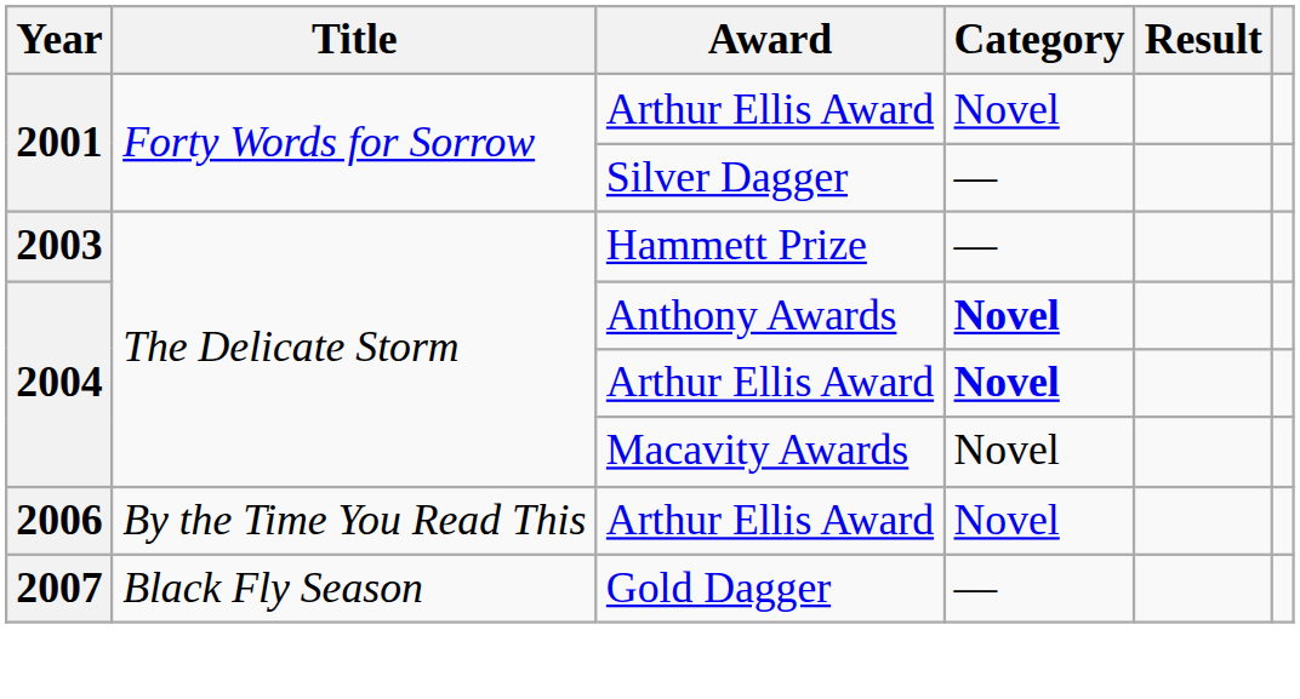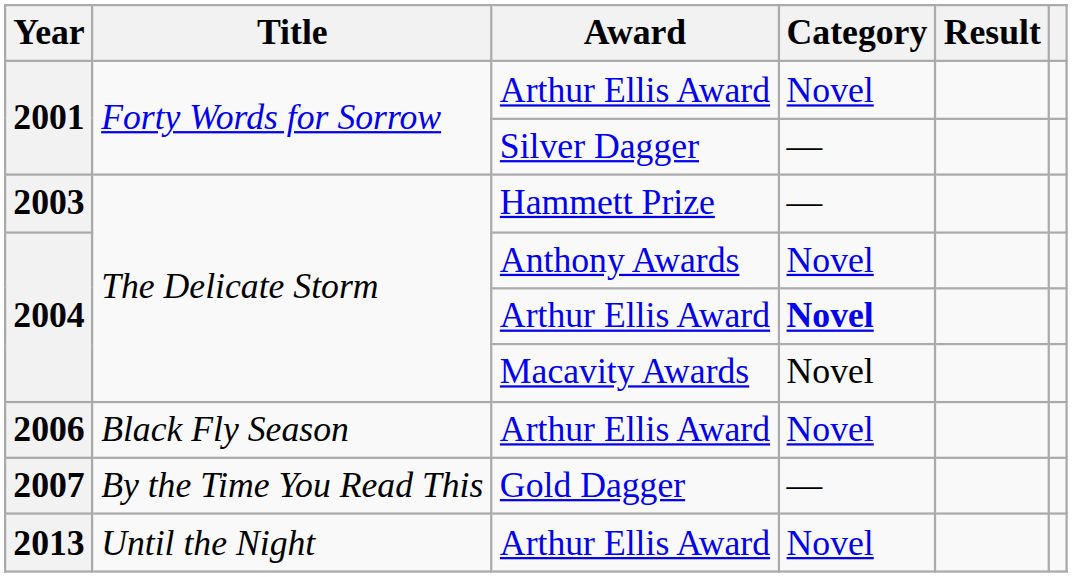2004 / Anthony Awards | Category: bold -> normal
2006 | Title: By the Time You Read This -> Black Fly Season
2007 | Title: Black Fly Season -> By the Time You Read This
+ row: 2013 | Until the Night | Arthur Ellis Award | Novel
